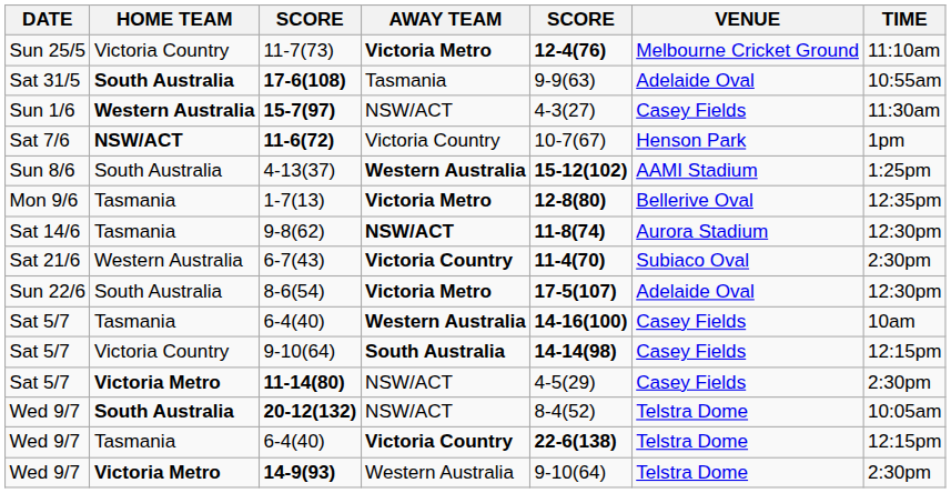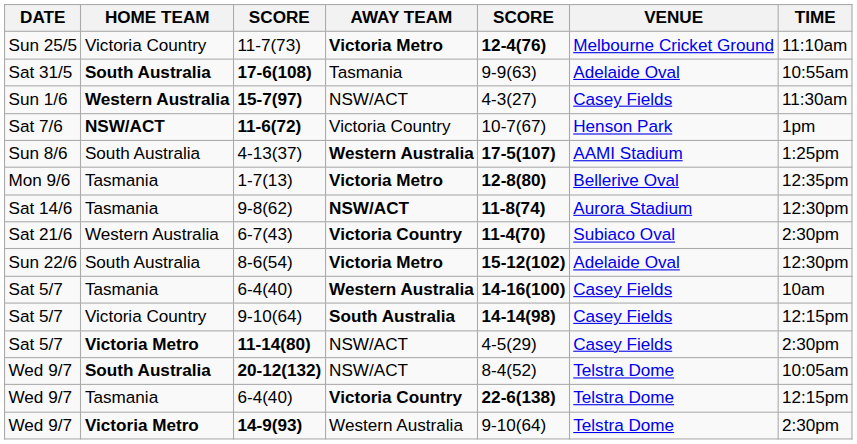4-13(37) | column 5: 15-12(102) -> 17-5(107)
8-6(54) | column 5: 17-5(107) -> 15-12(102)
